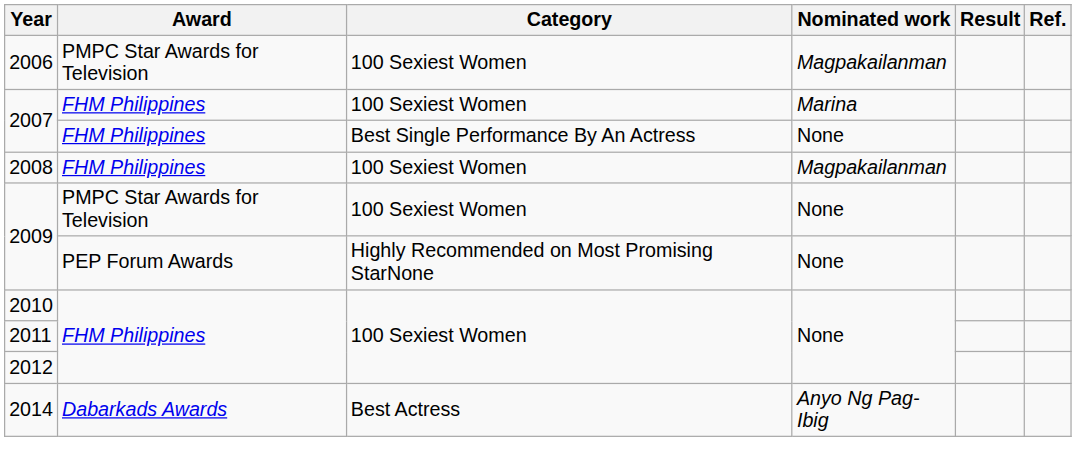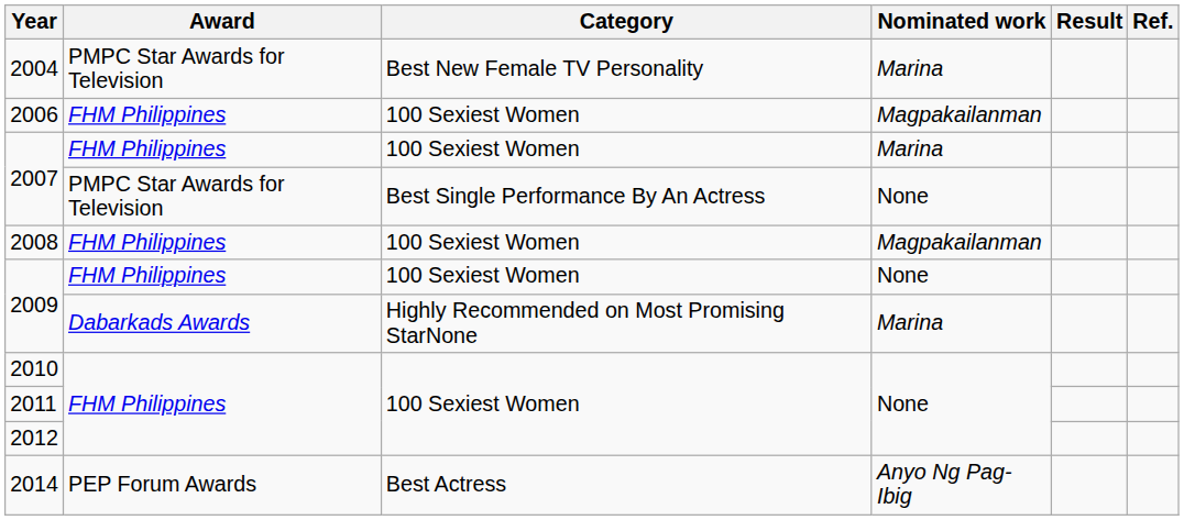+ row: 2004 | PMPC Star Awards for Television | Best New Female TV Personality | Marina
2006 | Award: PMPC Star Awards for Television -> FHM Philippines
2007 / Best Single Performance By An Actress | Award: FHM Philippines -> PMPC Star Awards for Television
2009 / 100 Sexiest Women | Award: PMPC Star Awards for Television -> FHM Philippines
2009 / Highly Recommended on Most Promising StarNone | Award: PEP Forum Awards -> Dabarkads Awards
2009 / Highly Recommended on Most Promising StarNone | Nominated work: None -> Marina
2014 | Award: Dabarkads Awards -> PEP Forum Awards
